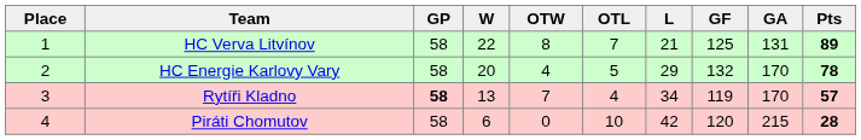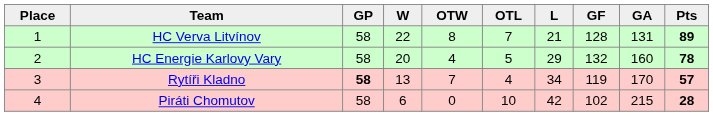HC Verva Litvínov | GF: 125 -> 128
HC Energie Karlovy Vary | GA: 170 -> 160
Piráti Chomutov | GF: 120 -> 102
